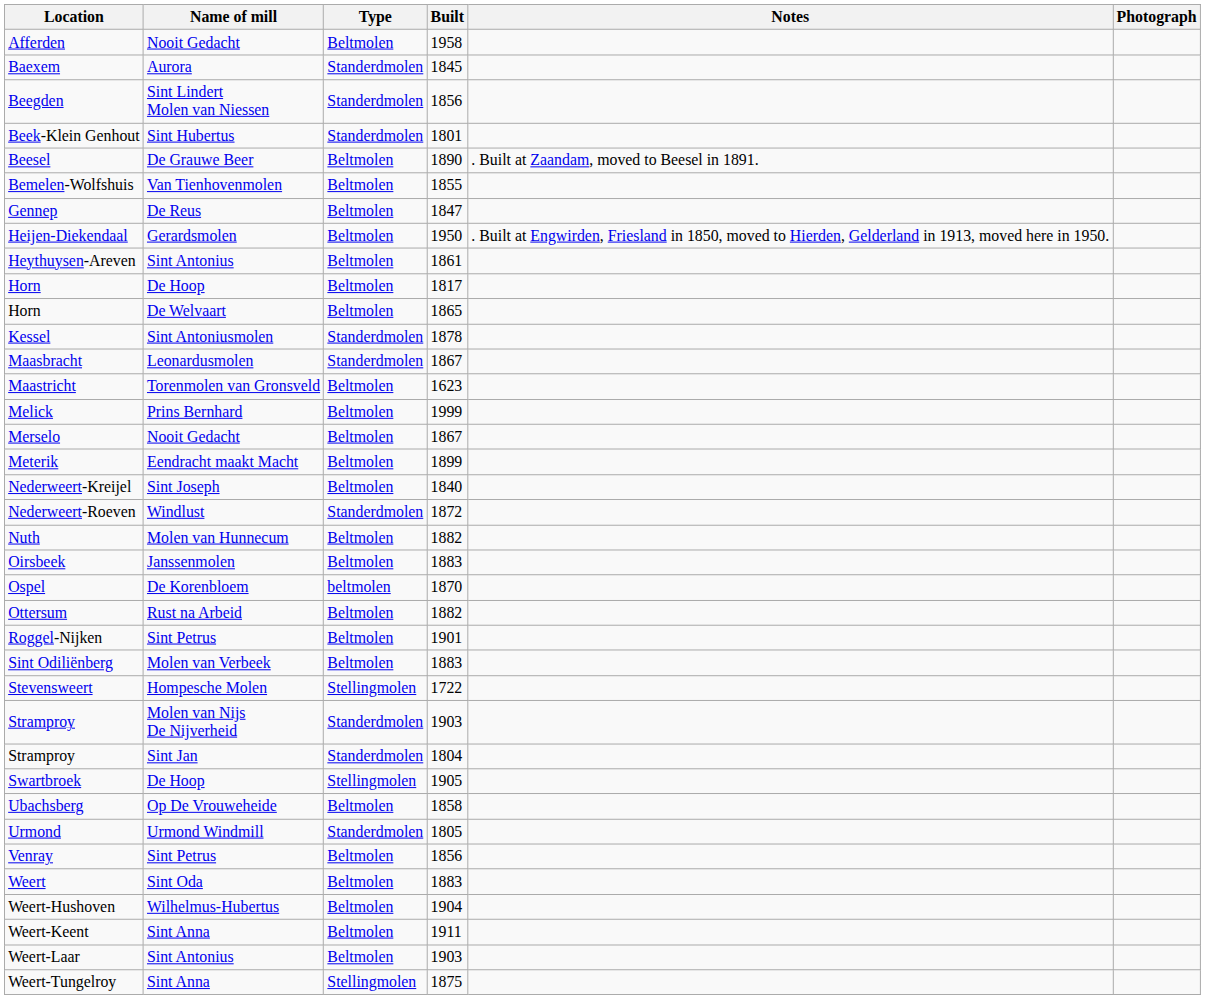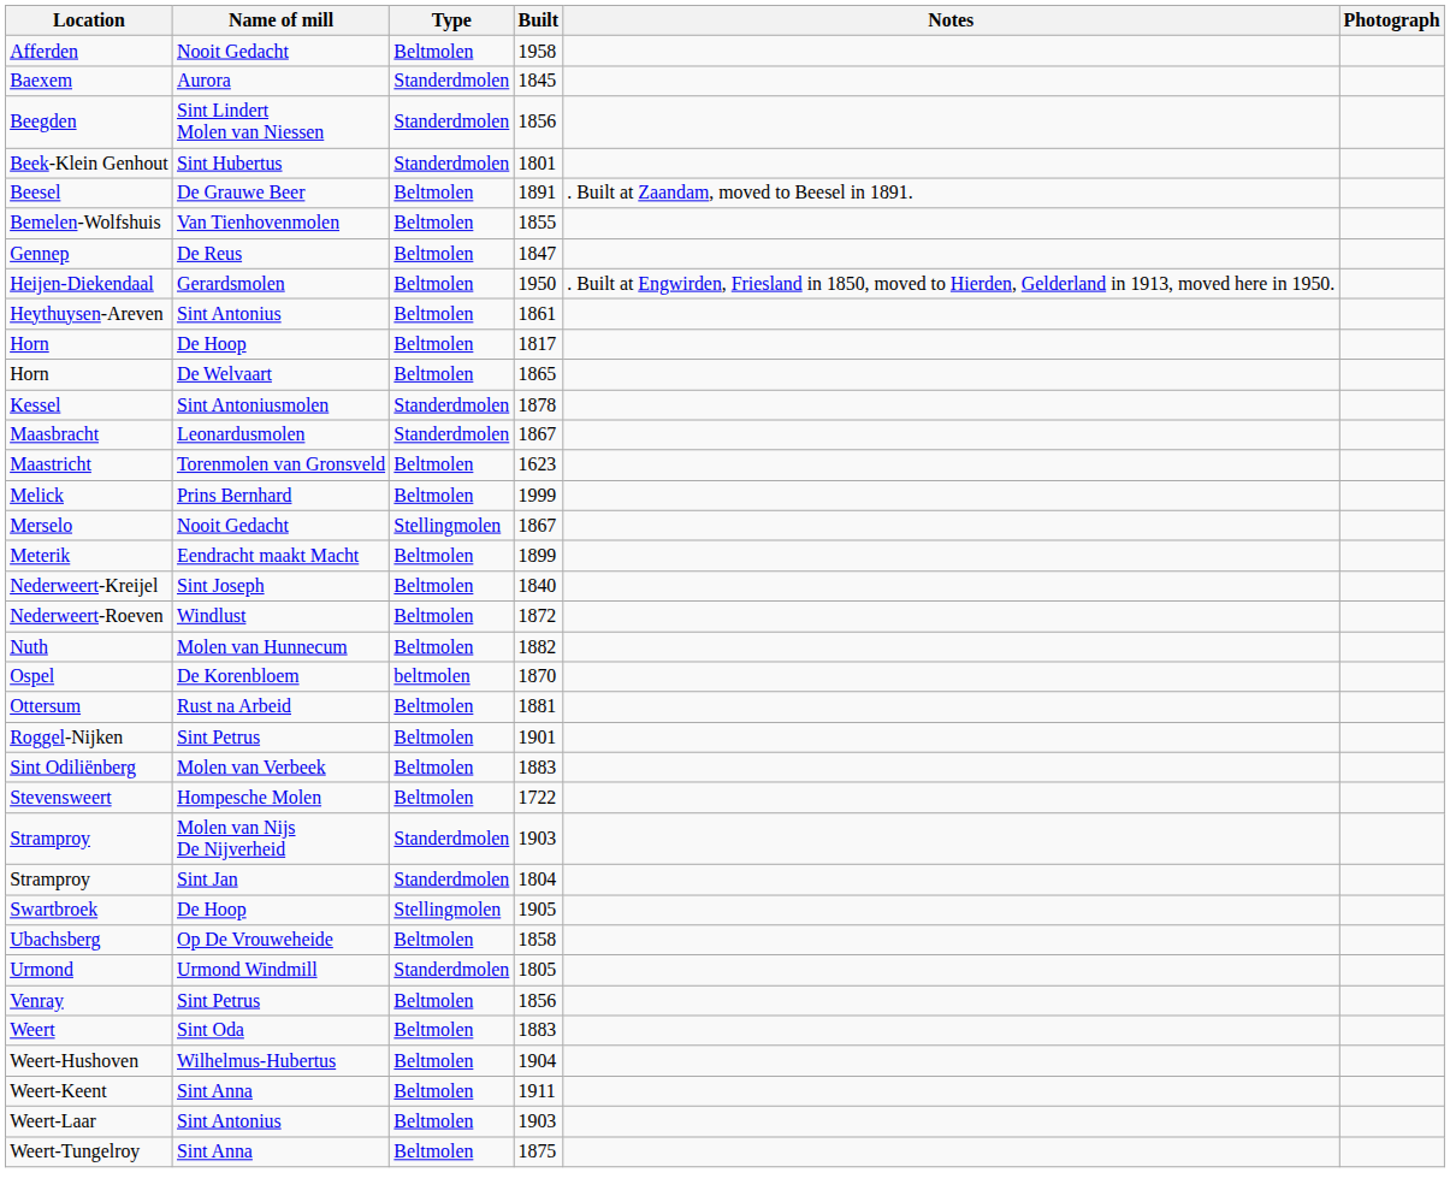Beesel | Built: 1890 -> 1891
Merselo | Type: Beltmolen -> Stellingmolen
Nederweert-Roeven | Type: Standerdmolen -> Beltmolen
- row: Oirsbeek | Janssenmolen | Beltmolen | 1883
Ottersum | Built: 1882 -> 1881
Stevensweert | Type: Stellingmolen -> Beltmolen
Weert-Tungelroy | Type: Stellingmolen -> Beltmolen
